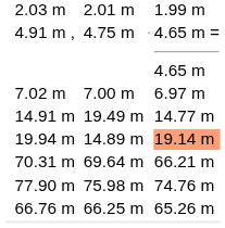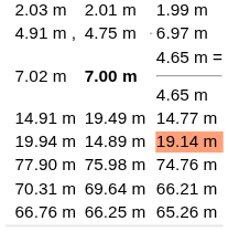4.91 m , | column 7: 4.65 m = 4.65 m -> 6.97 m
7.02 m | column 5: normal -> bold
7.02 m | column 7: 6.97 m -> 4.65 m = 4.65 m
rows swapped: 70.31 m <-> 77.90 m
